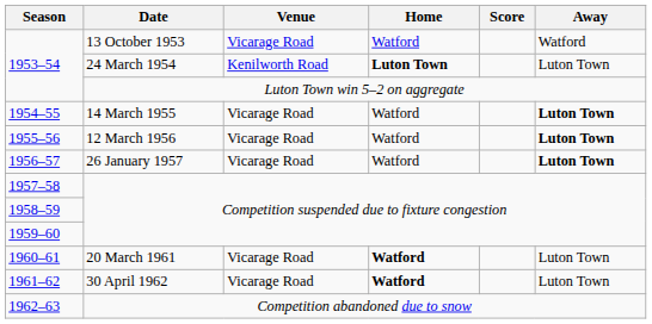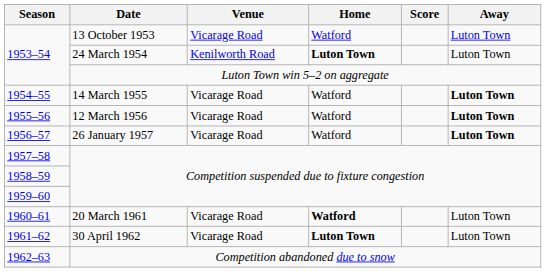1953–54 / 13 October 1953 | Away: Watford -> Luton Town
1961–62 | Home: Watford -> Luton Town
